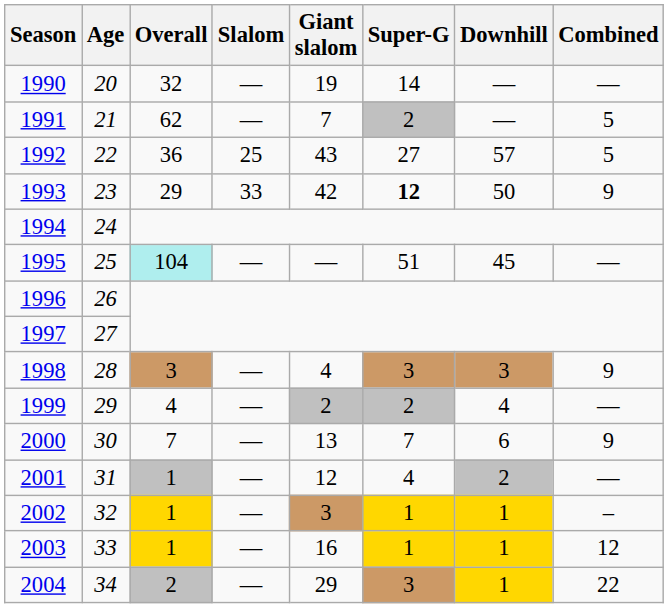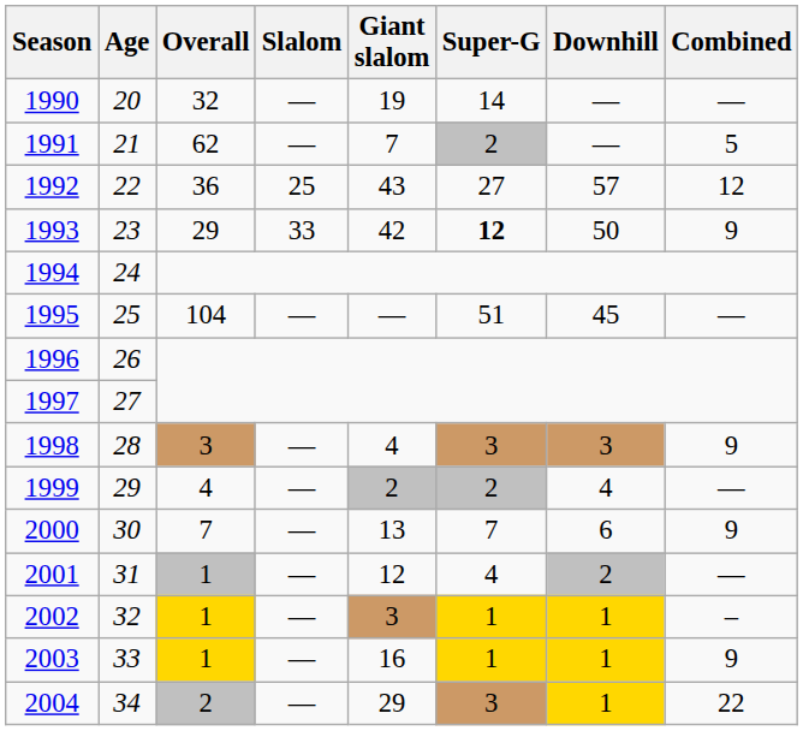1992 | Combined: 5 -> 12
1995 | Overall: paleturquoise background -> no background
2003 | Combined: 12 -> 9
